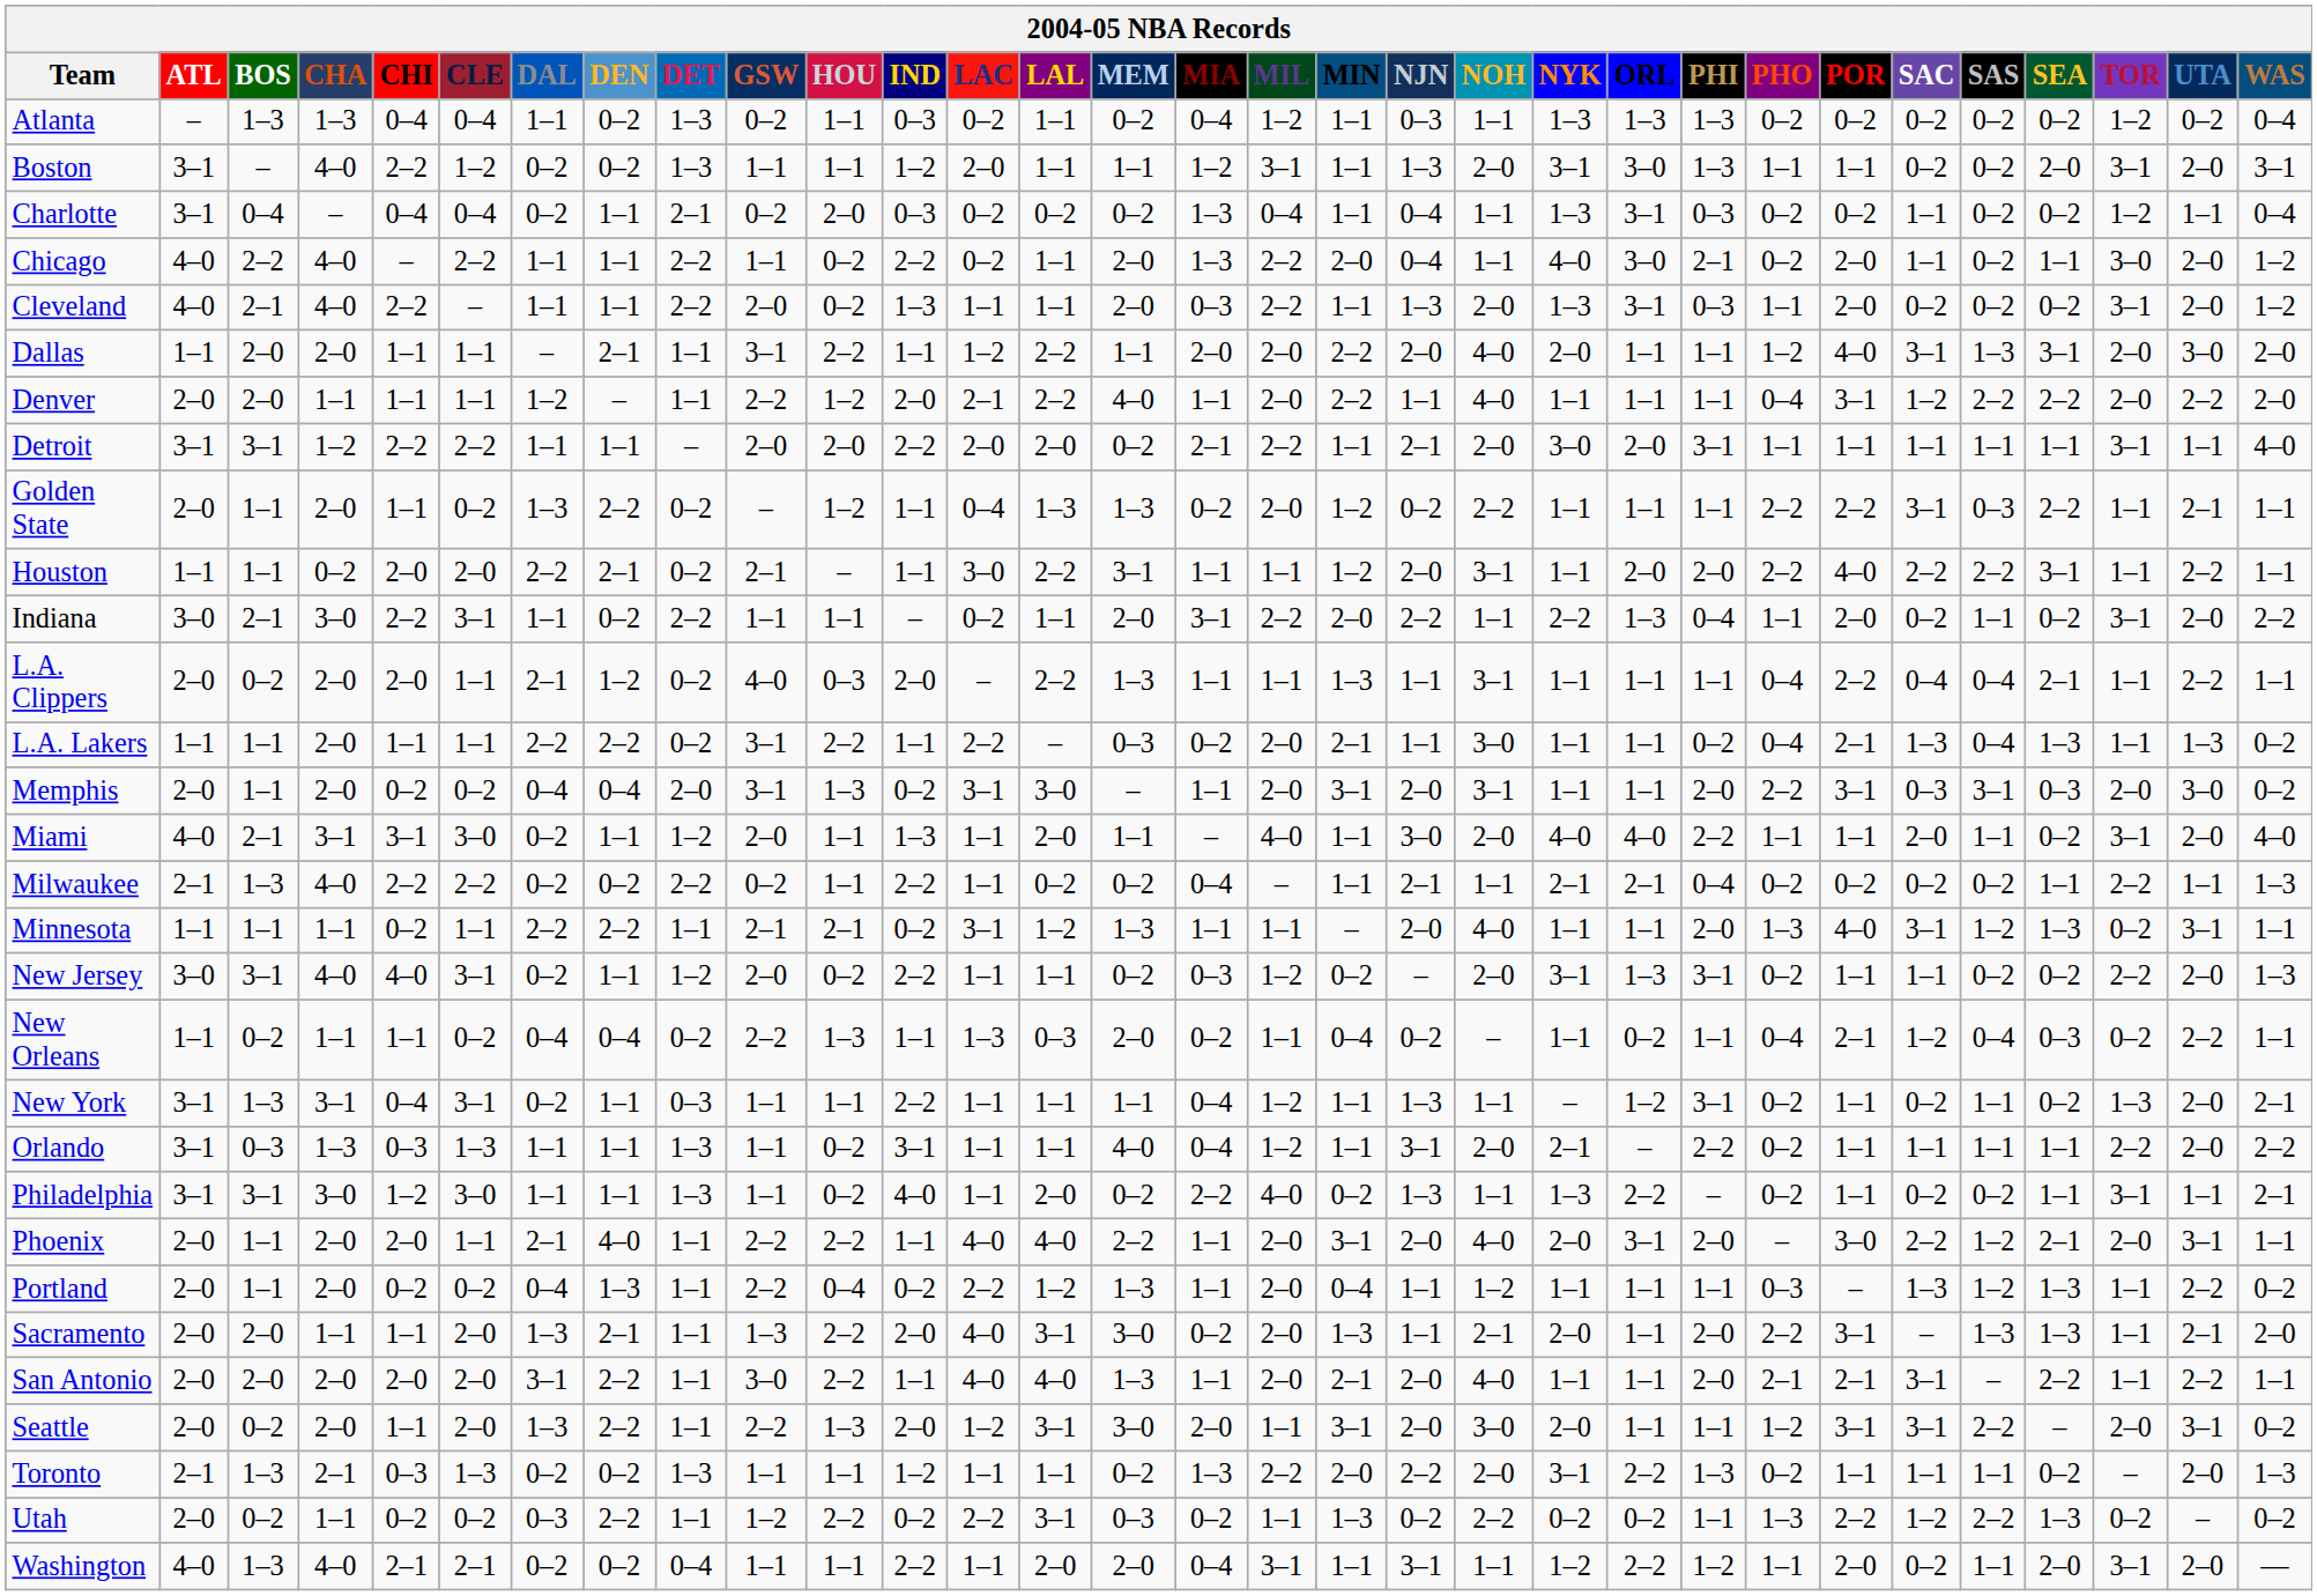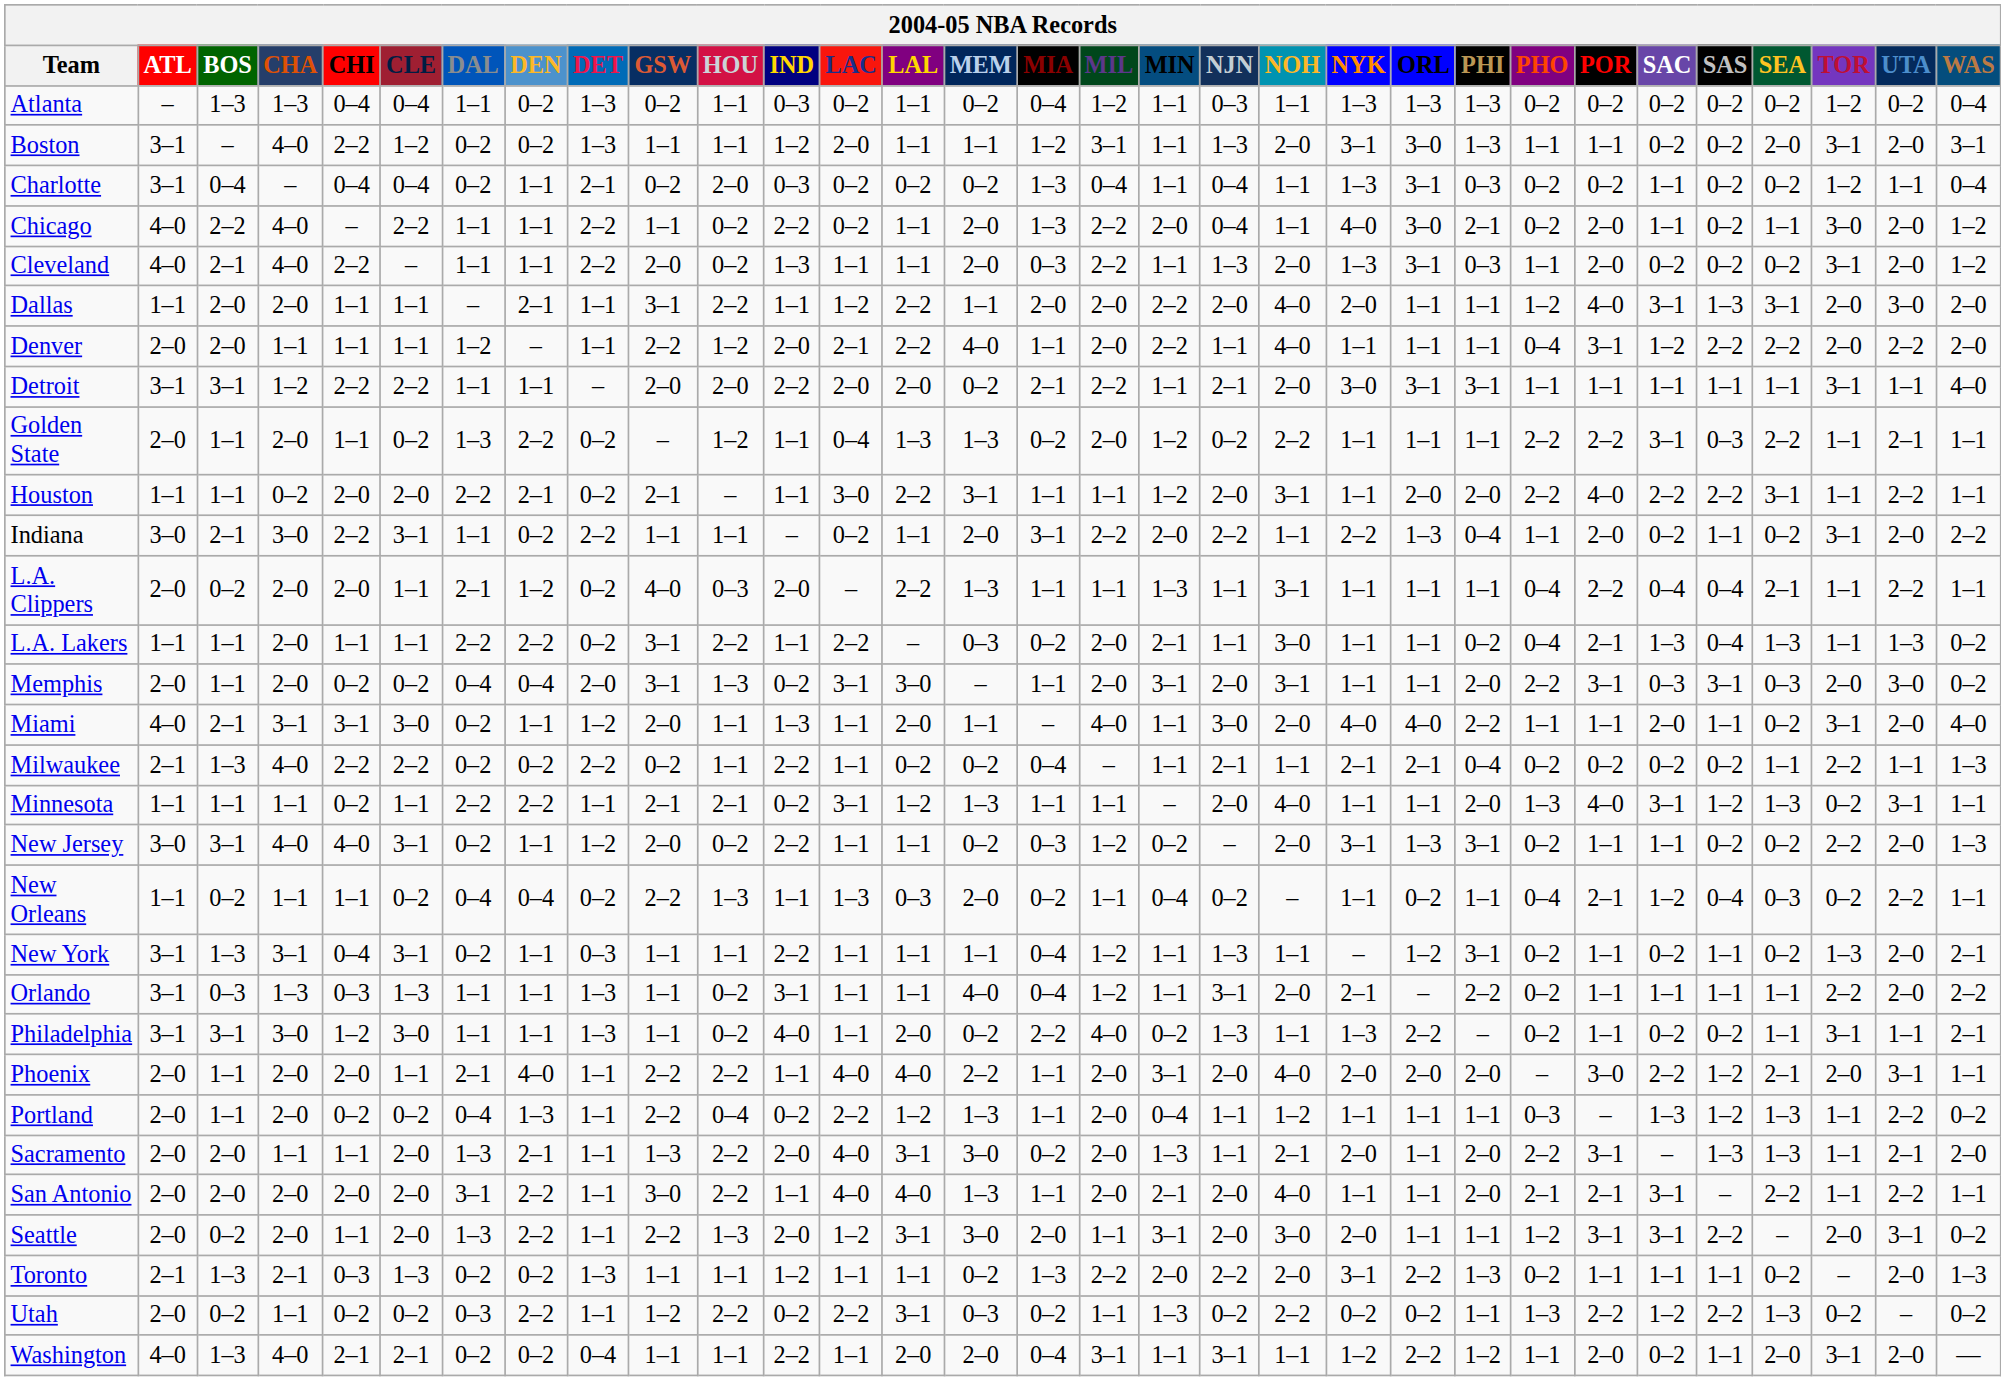Detroit | ORL: 2–0 -> 3–1
Phoenix | ORL: 3–1 -> 2–0
